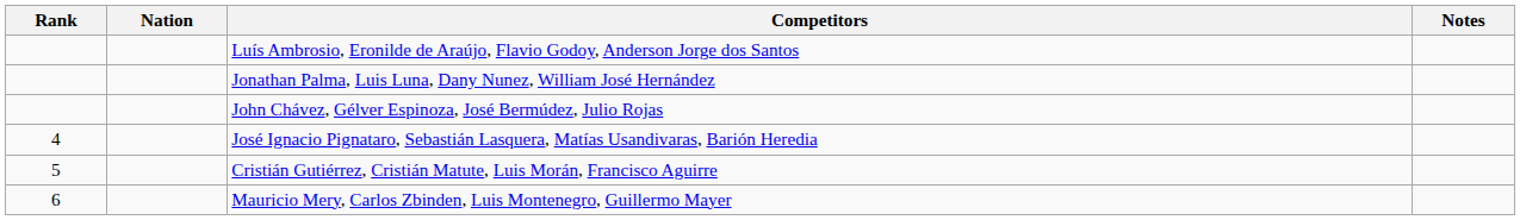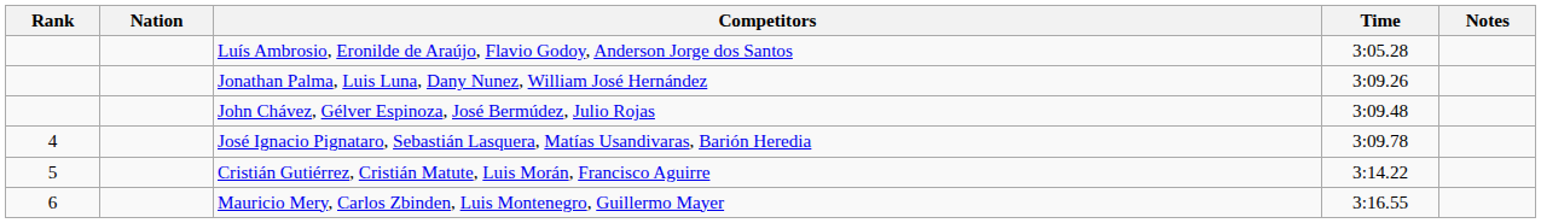+ column: Time | 3:05.28 | 3:09.26 | 3:09.48 | 3:09.78 | 3:14.22 | 3:16.55
